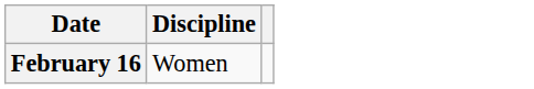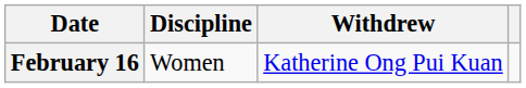+ column: Withdrew | Katherine Ong Pui Kuan
